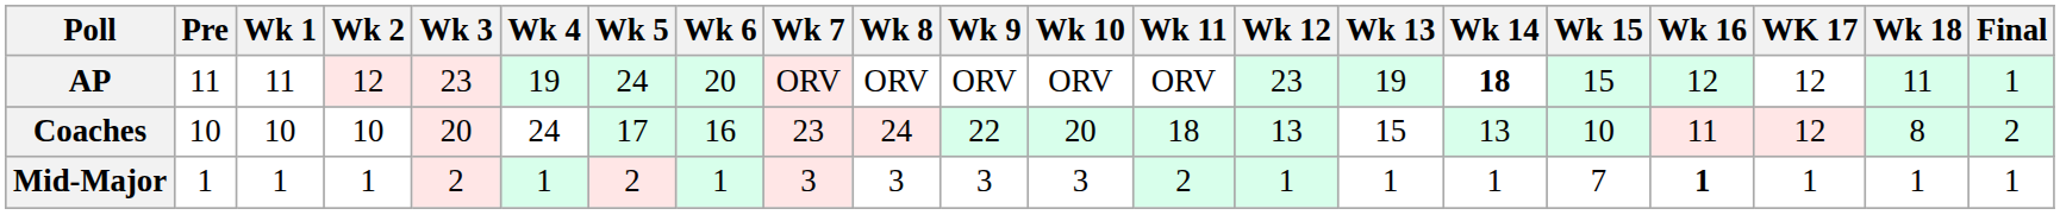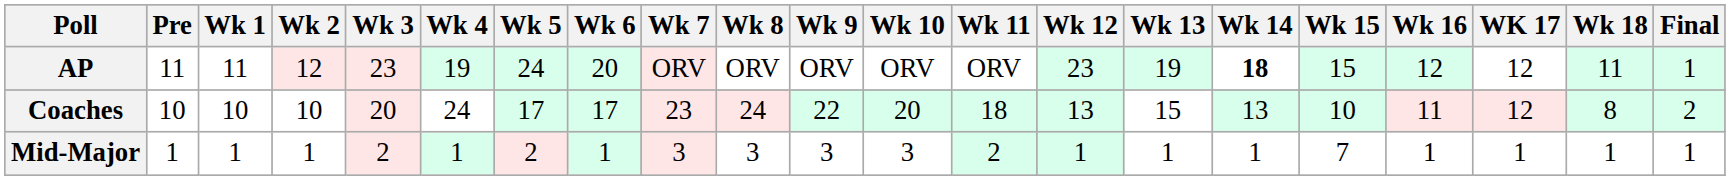Coaches | Wk 6: 16 -> 17
Mid-Major | Wk 16: bold -> normal
